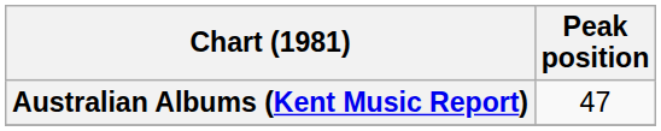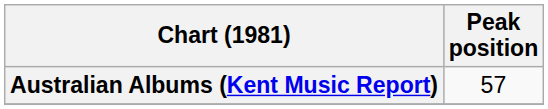Australian Albums (Kent Music Report) | Peak position: 47 -> 57
